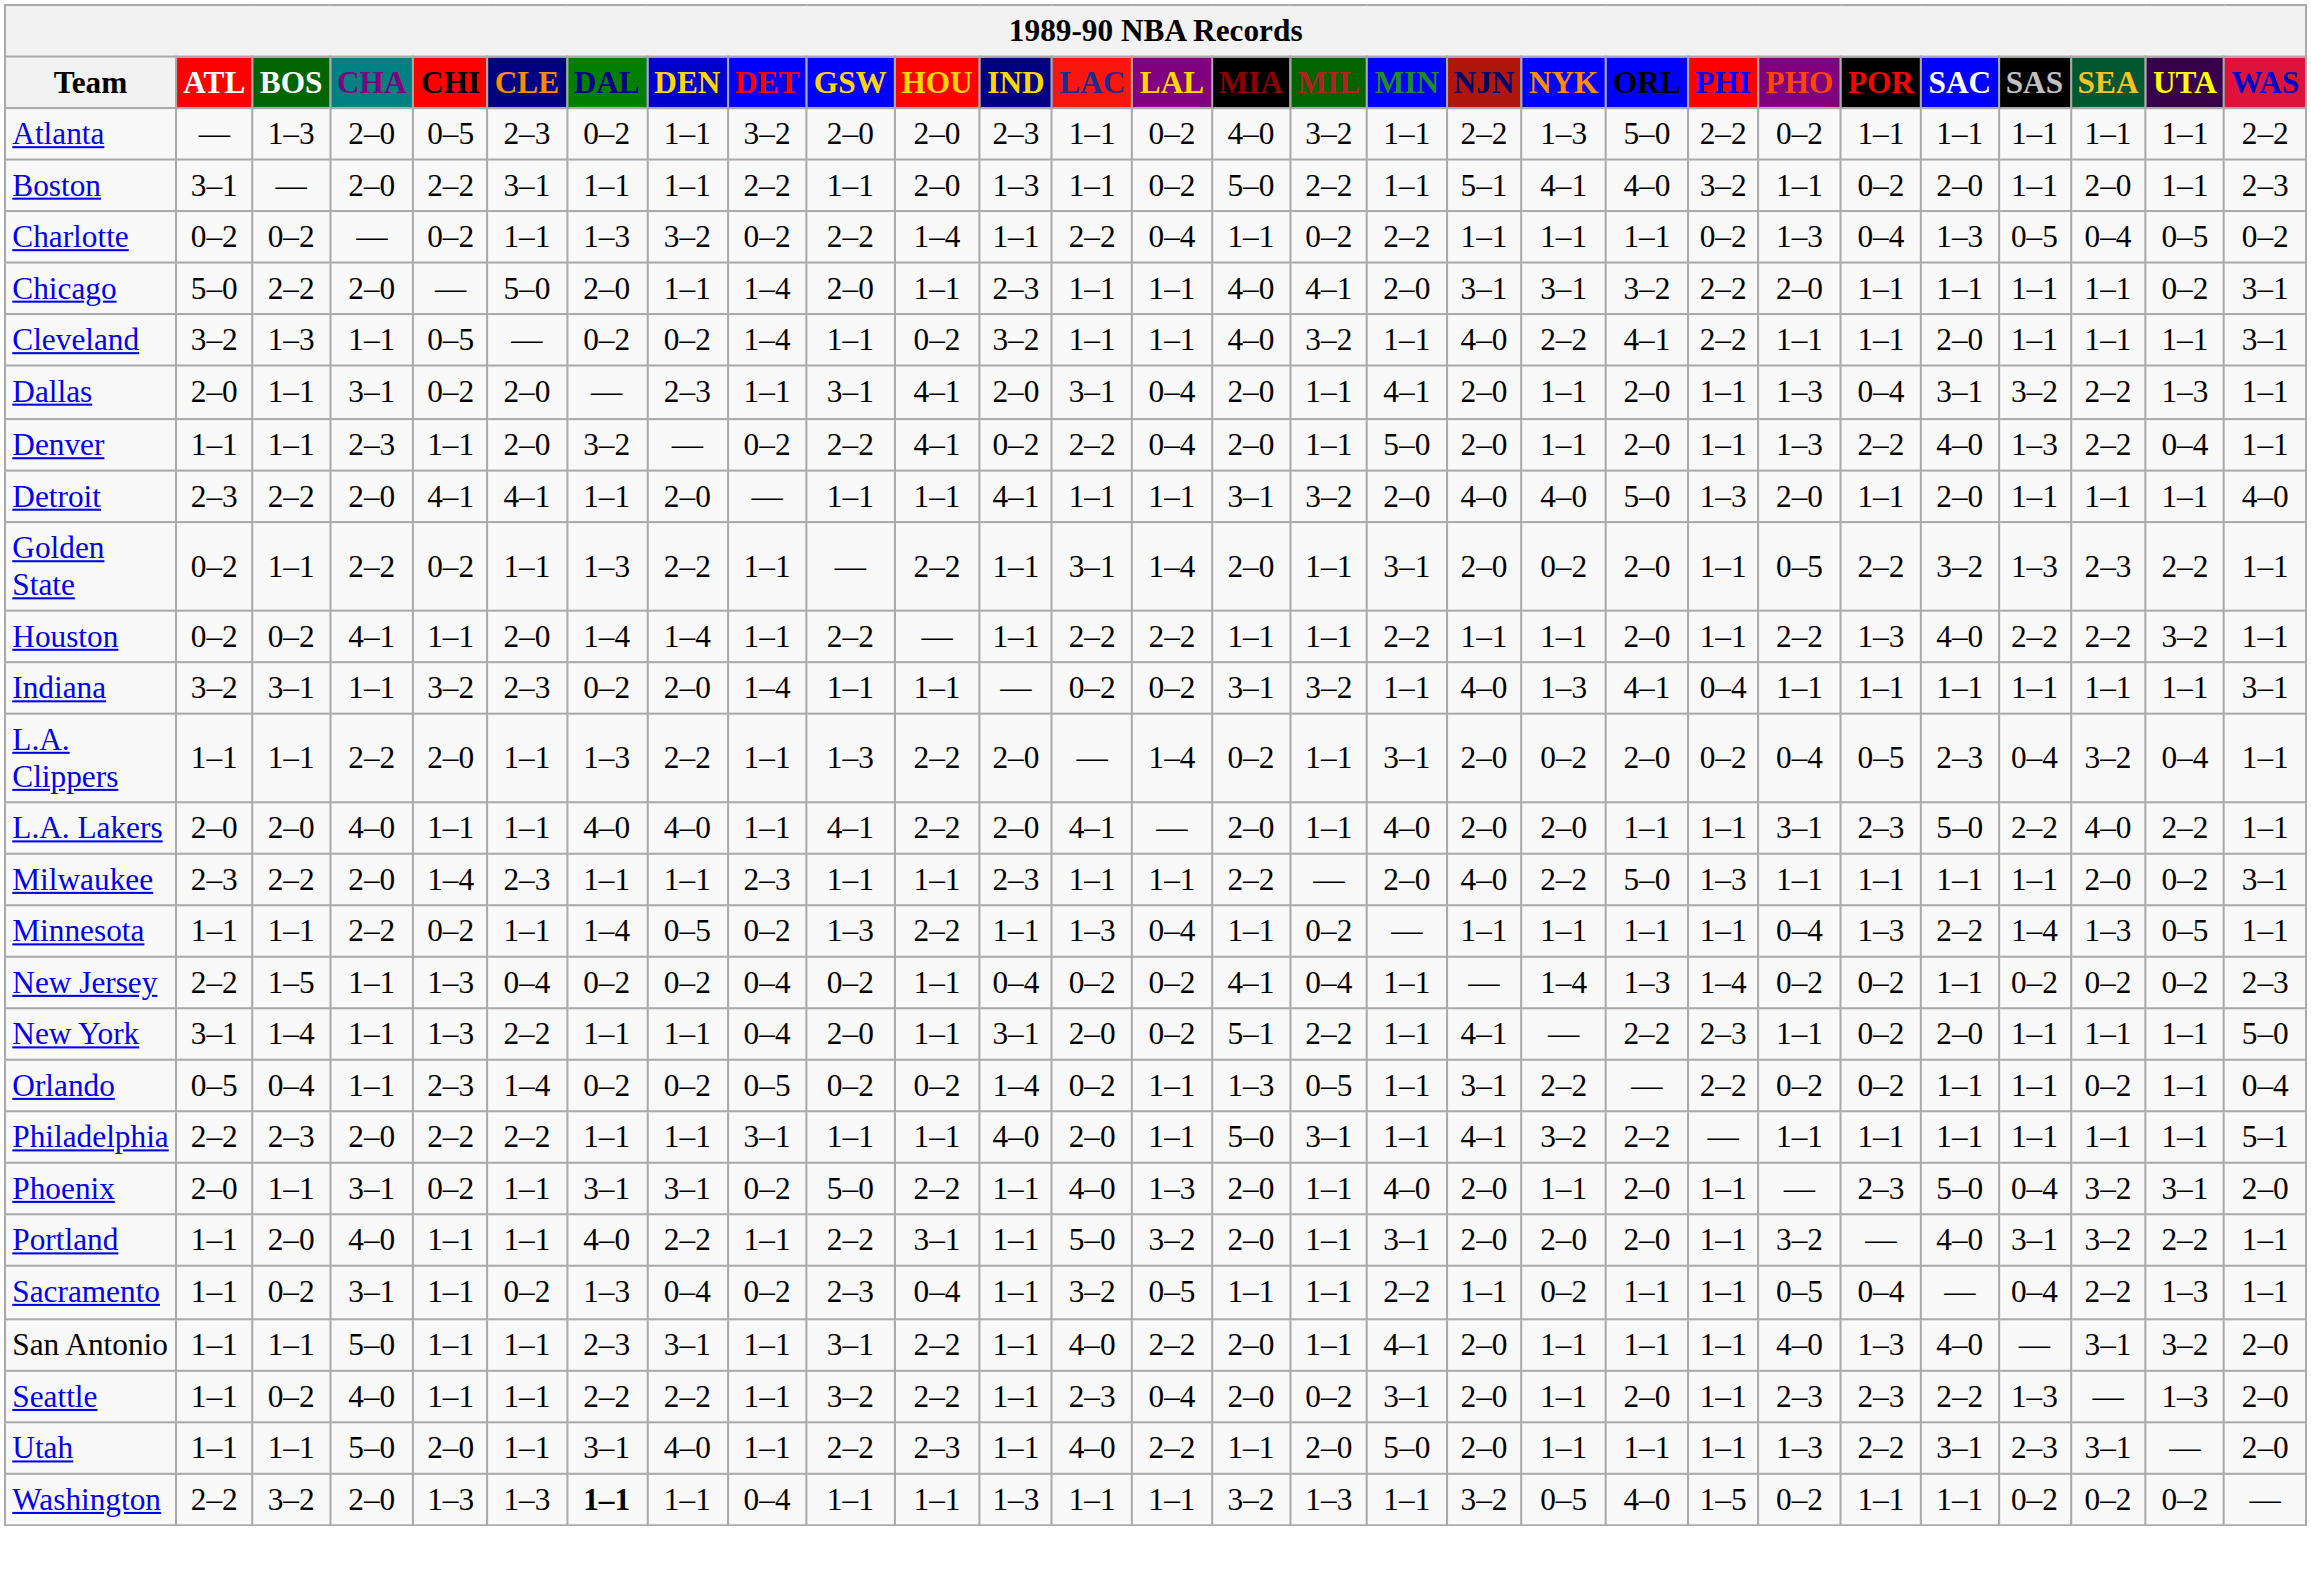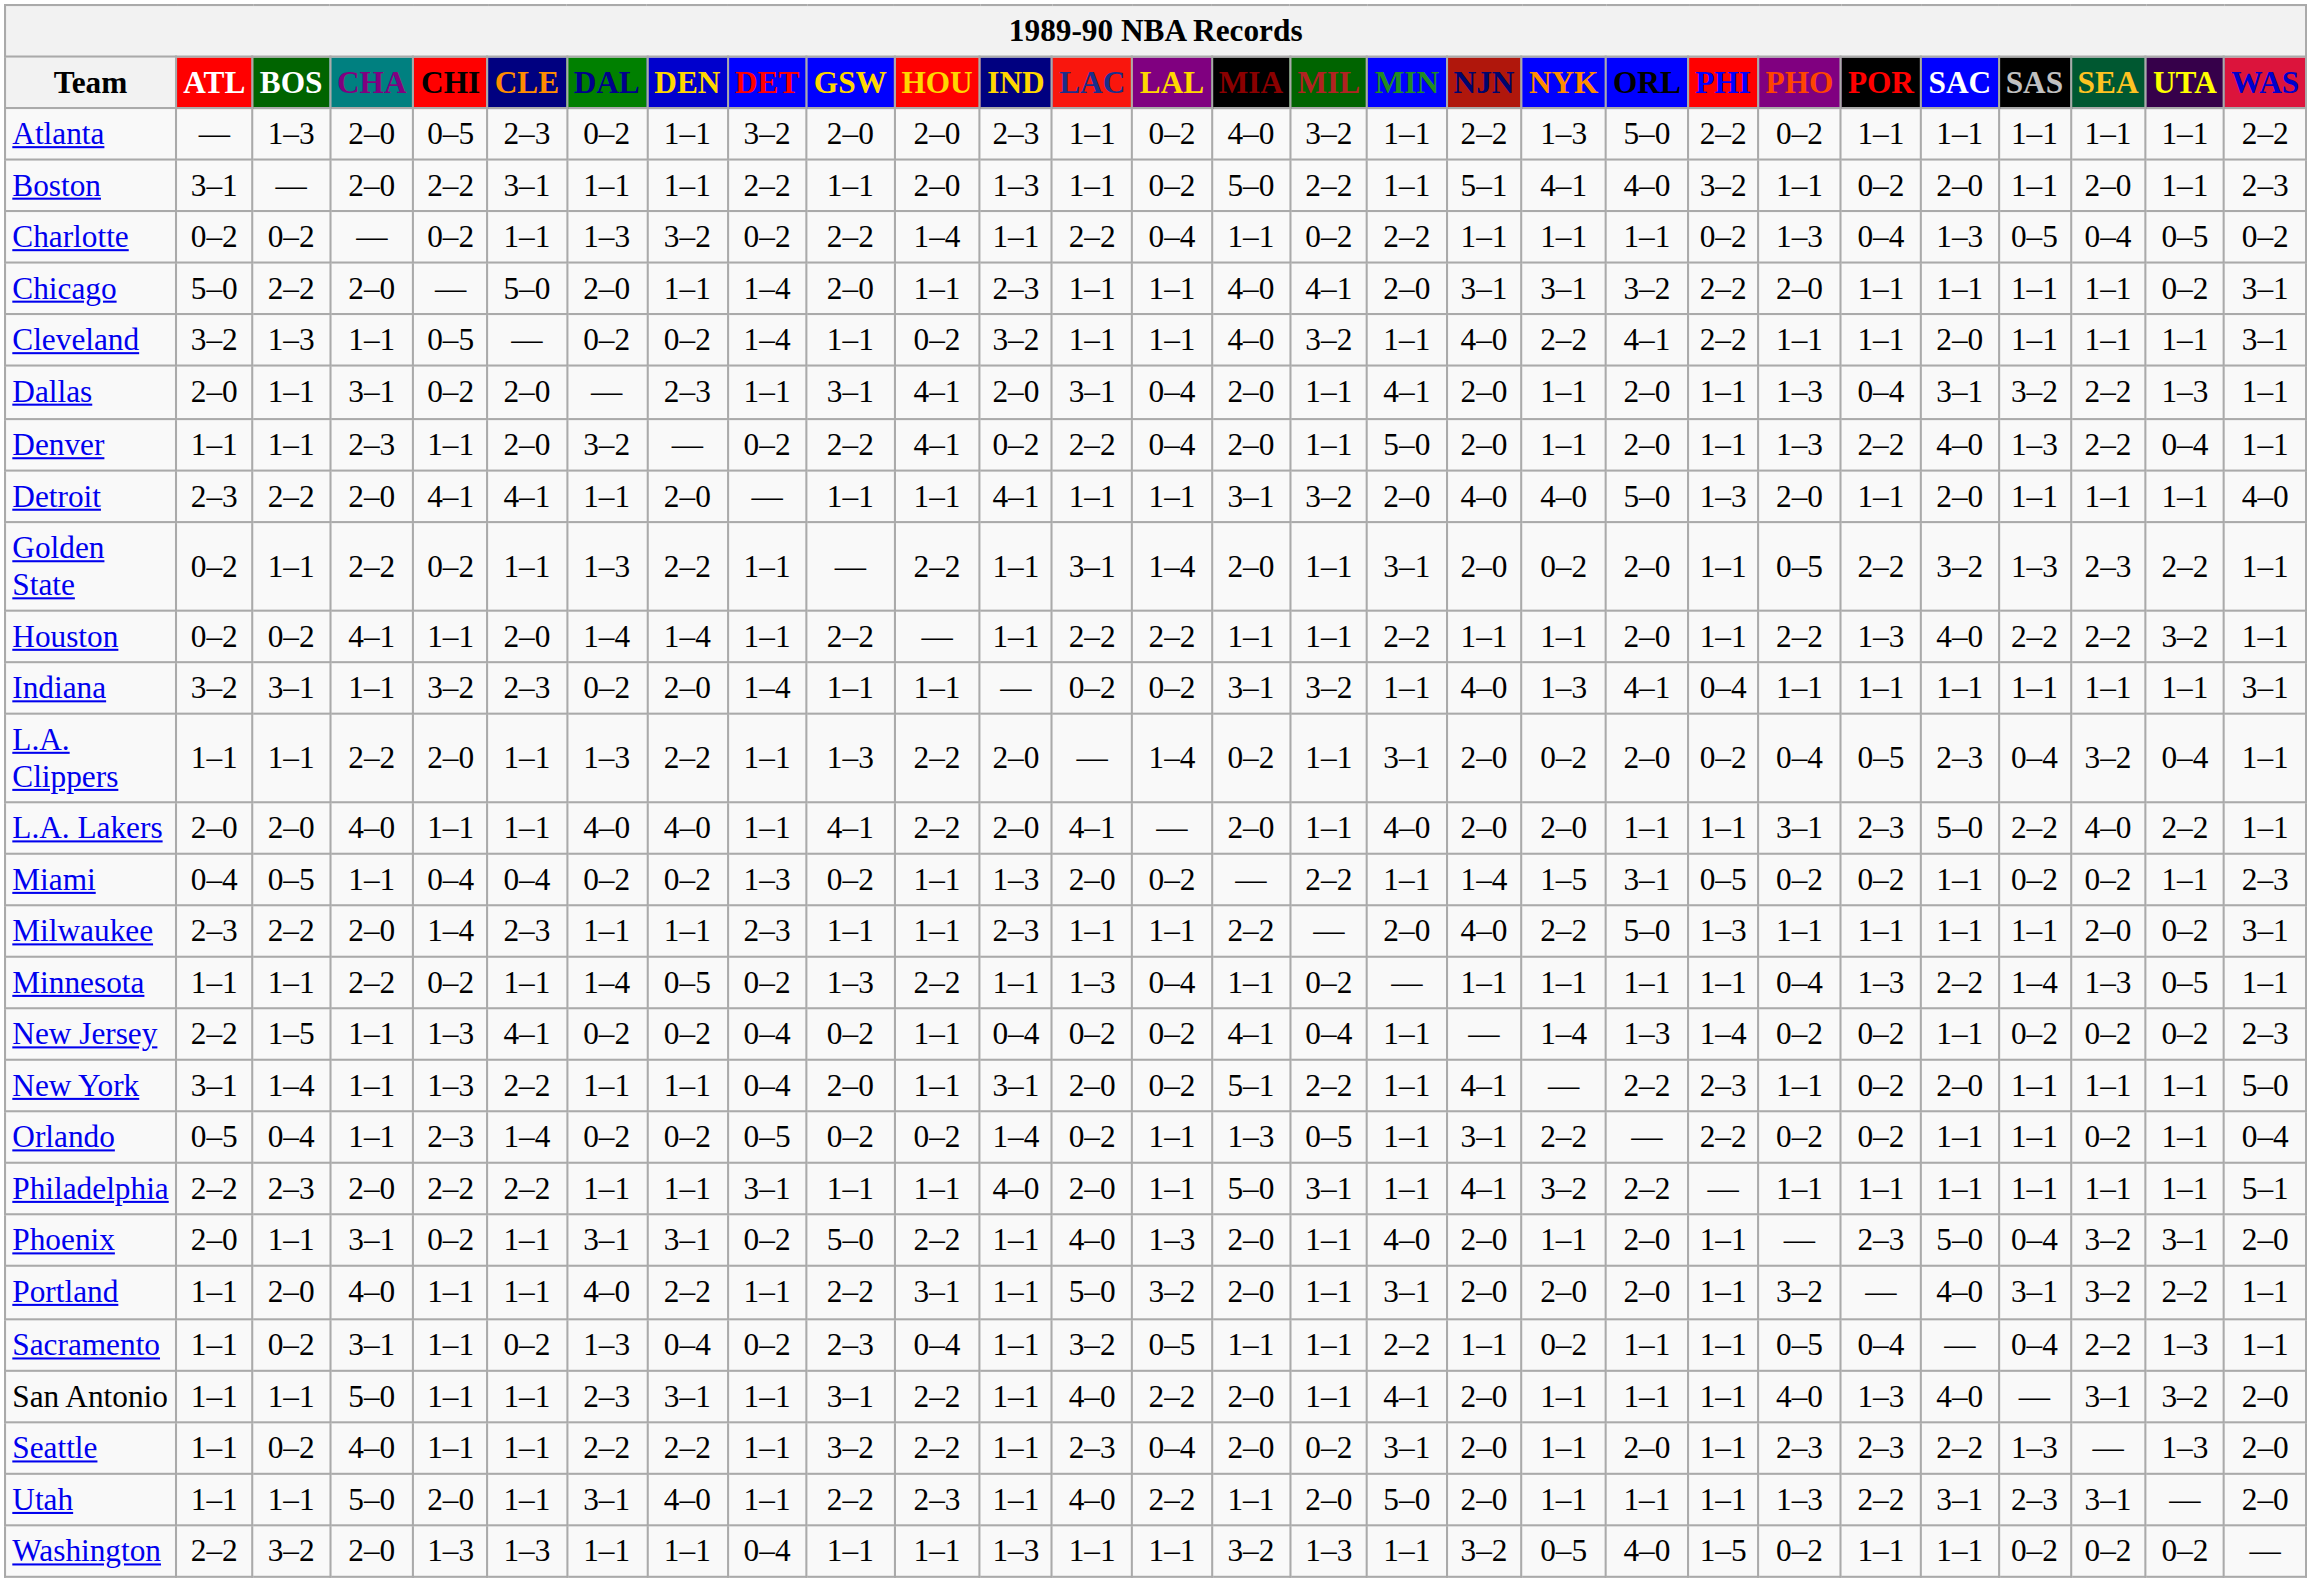+ row: Miami | 0–4 | 0–5 | 1–1 | 0–4 | 0–4 | 0–2 | 0–2 | 1–3 | 0–2 | 1–1 | 1–3 | 2–0 | 0–2 | — | 2–2 | 1–1 | 1–4 | 1–5 | 3–1 | 0–5 | 0–2 | 0–2 | 1–1 | 0–2 | 0–2 | 1–1 | 2–3
New Jersey | CLE: 0–4 -> 4–1
Washington | DAL: bold -> normal
